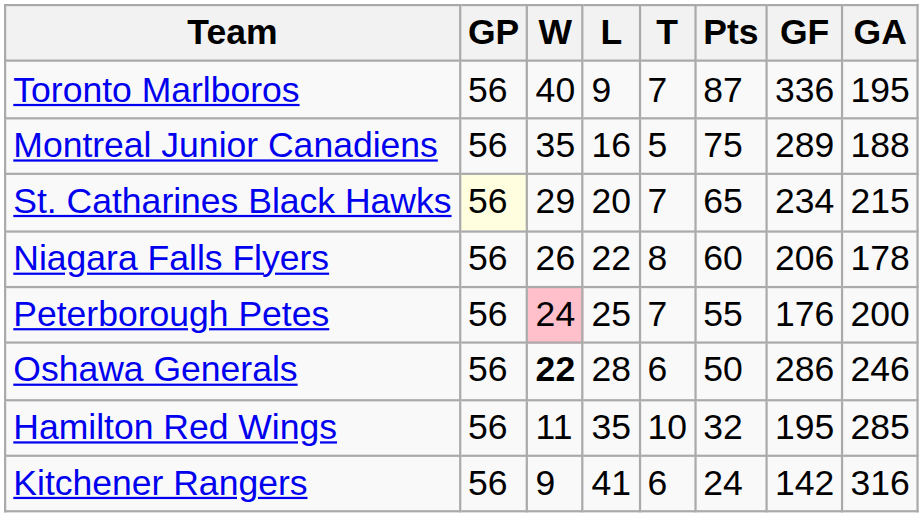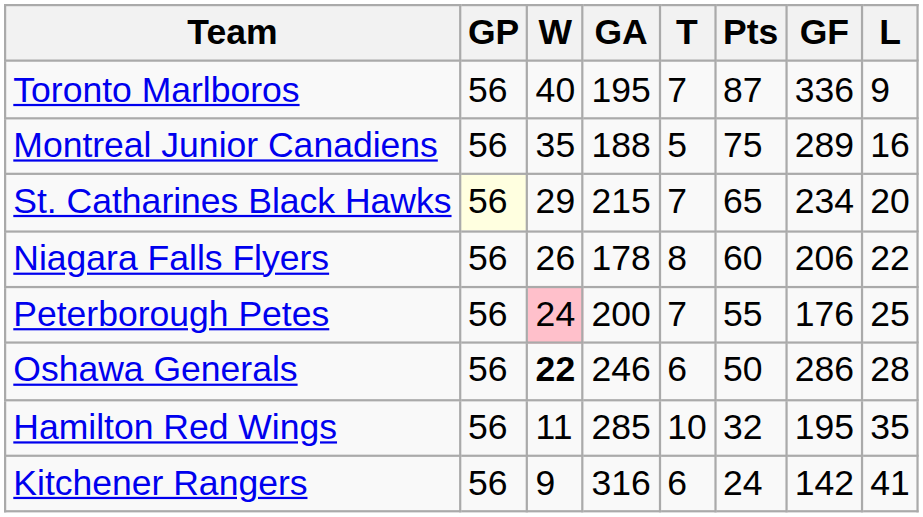columns swapped: L <-> GA
